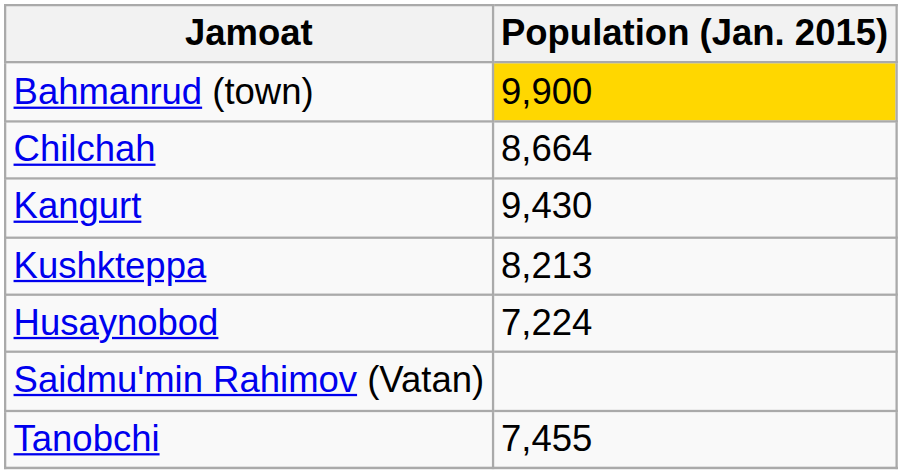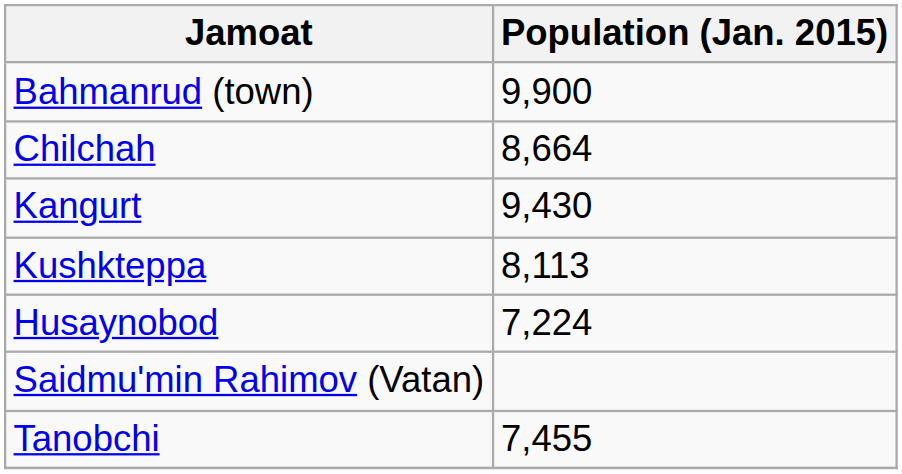Bahmanrud (town) | Population (Jan. 2015): gold background -> no background
Kushkteppa | Population (Jan. 2015): 8,213 -> 8,113
